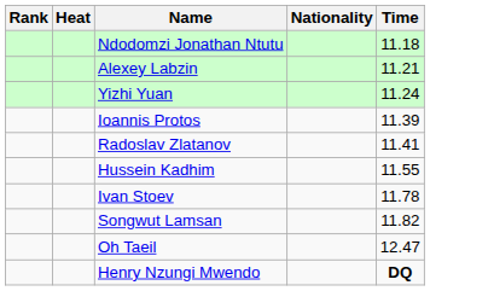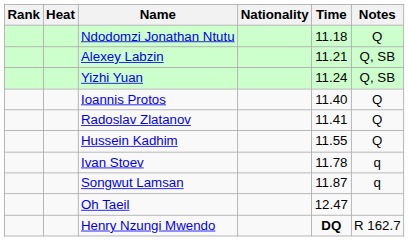+ column: Notes | Q | Q, SB | Q, SB | Q | Q | Q | q | q | R 162.7
Ioannis Protos | Time: 11.39 -> 11.40
Songwut Lamsan | Time: 11.82 -> 11.87
